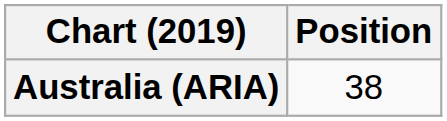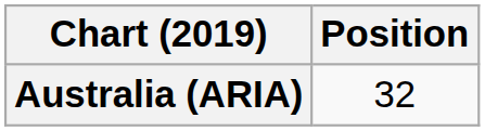Australia (ARIA) | Position: 38 -> 32
